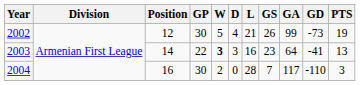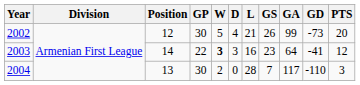2002 | PTS: 19 -> 20
2003 | PTS: 13 -> 12
2004 | Position: 16 -> 13
